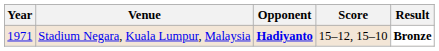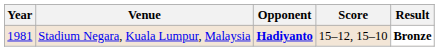Stadium Negara, Kuala Lumpur, Malaysia | Year: 1971 -> 1981
